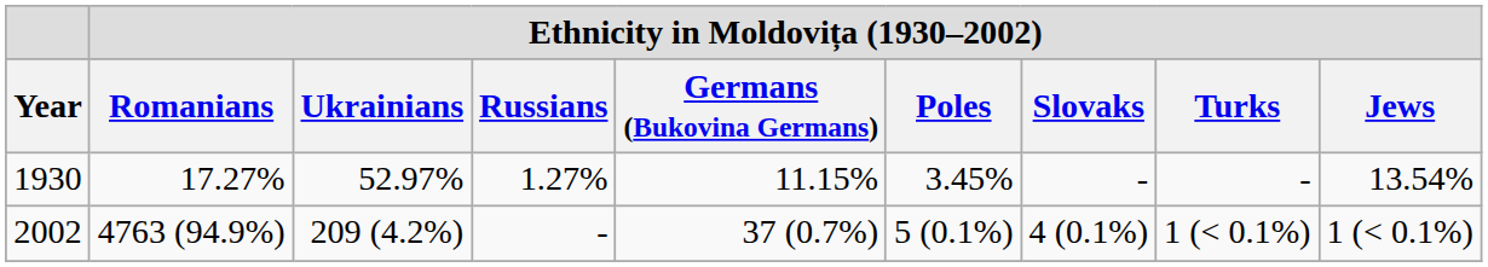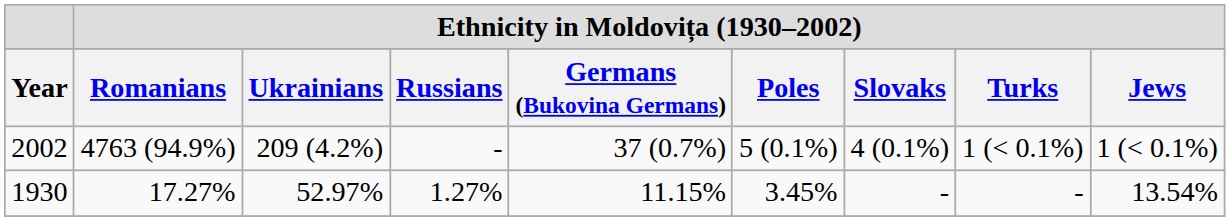rows swapped: 1930 <-> 2002
